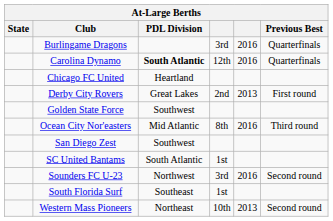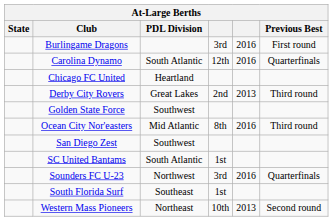Burlingame Dragons | Previous Best: Quarterfinals -> First round
Carolina Dynamo | PDL Division: bold -> normal
Derby City Rovers | Previous Best: First round -> Third round
Sounders FC U-23 | Previous Best: Second round -> Quarterfinals
